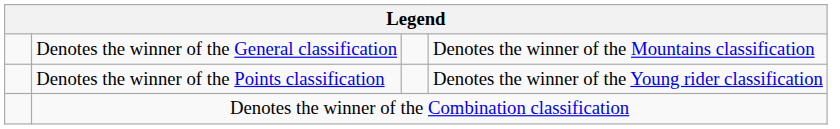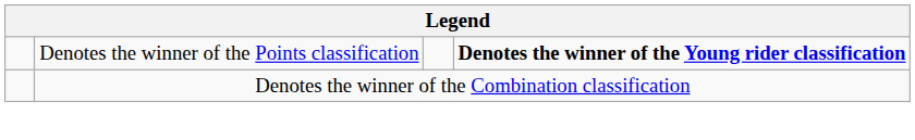- row: Denotes the winner of the General classification | Denotes the winner of the Mountains classification
Denotes the winner of the Points classification | column 4: normal -> bold
